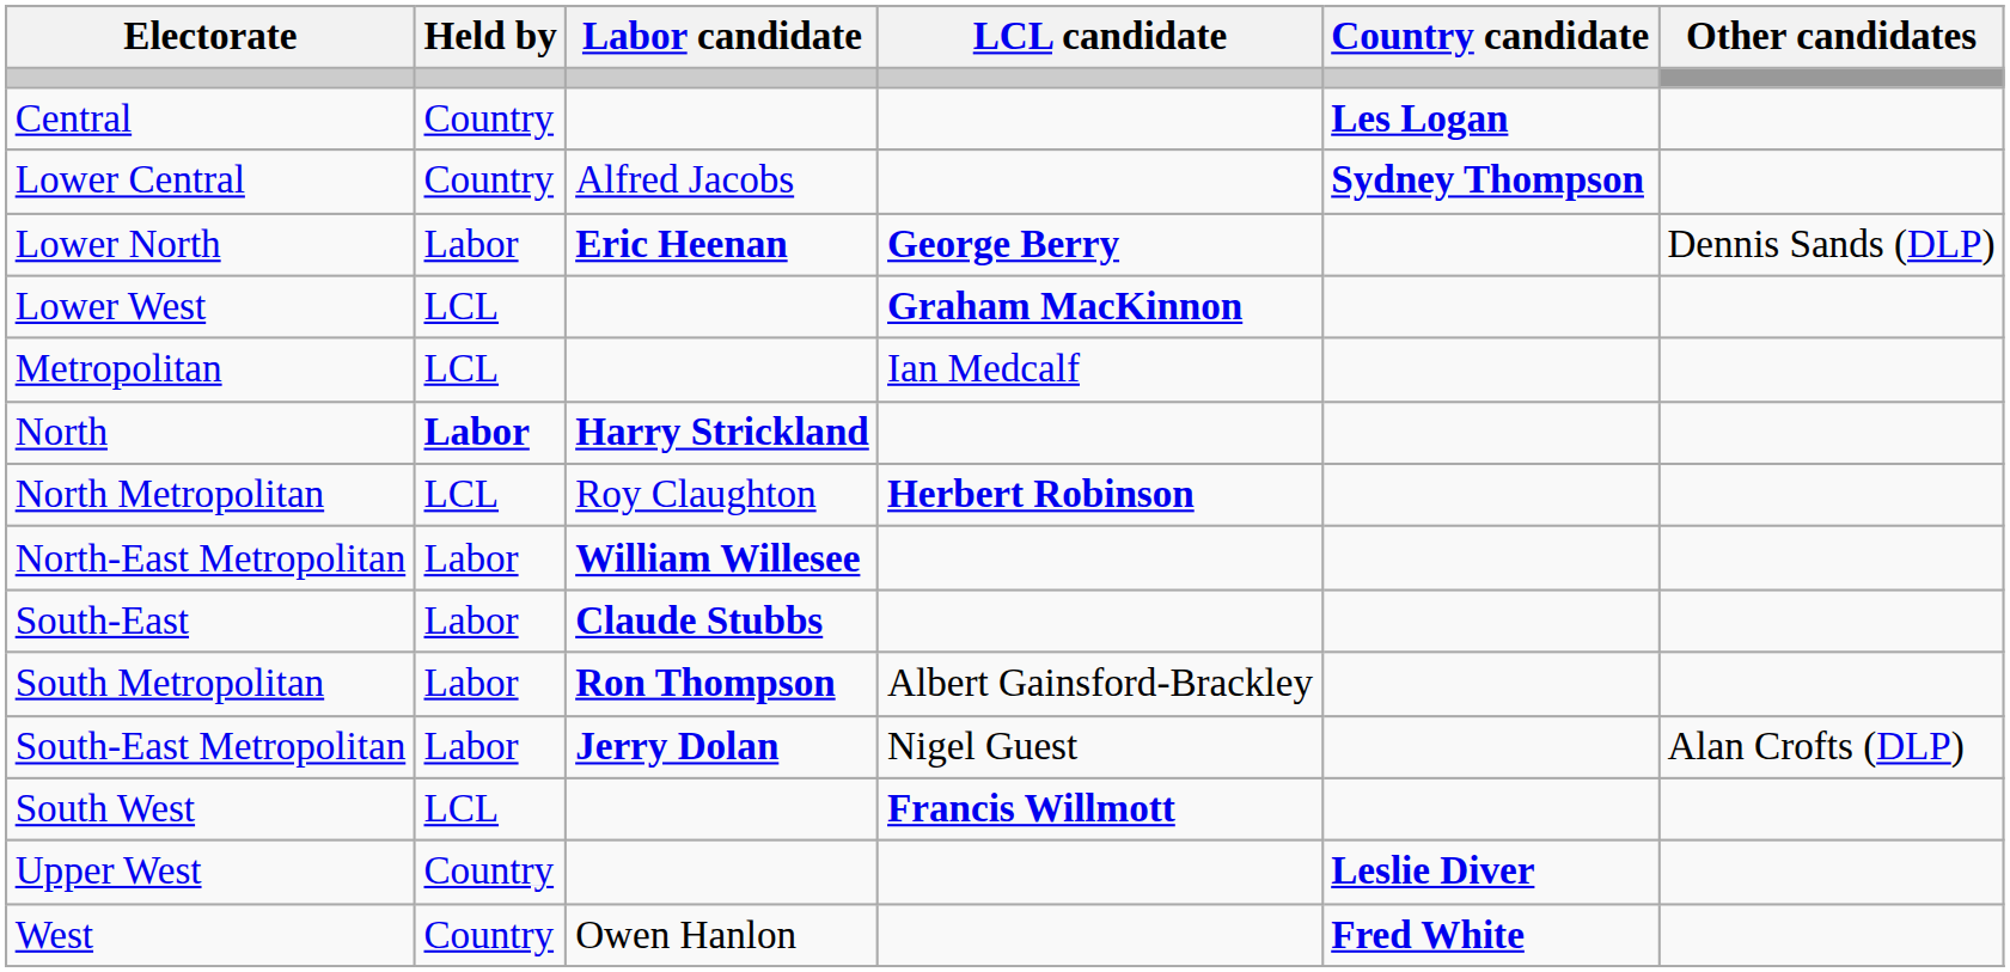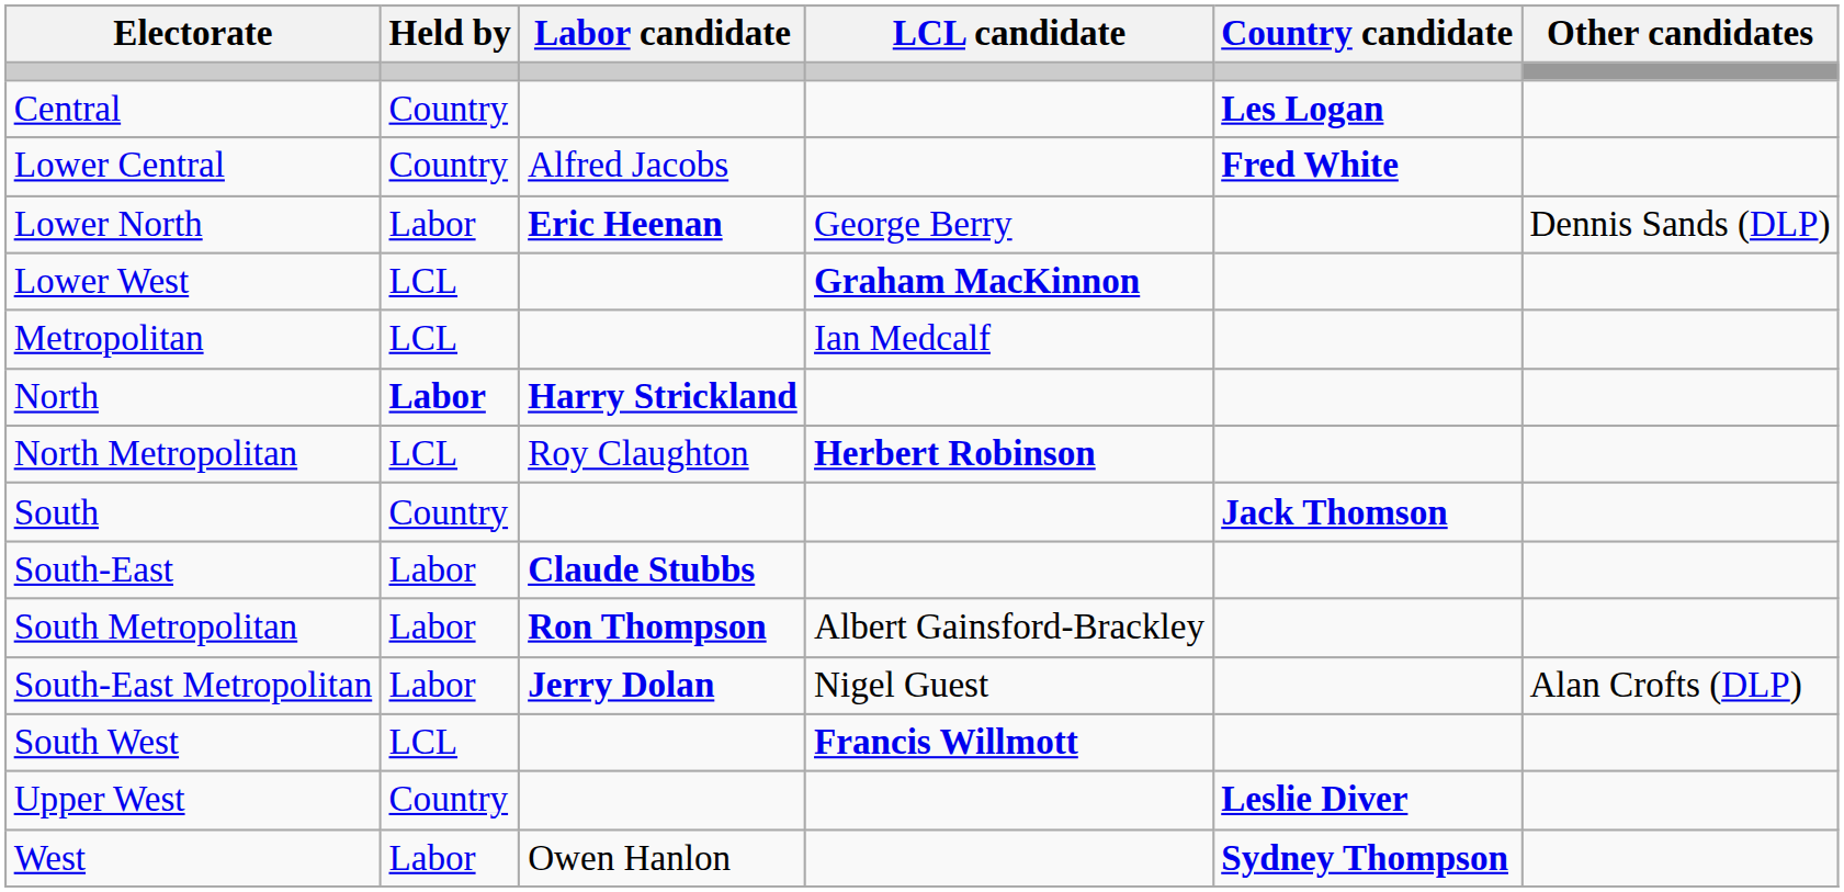Lower Central | Country candidate: Sydney Thompson -> Fred White
Lower North | LCL candidate: bold -> normal
- row: North-East Metropolitan | Labor | William Willesee
+ row: South | Country | Jack Thomson
West | Held by: Country -> Labor
West | Country candidate: Fred White -> Sydney Thompson
